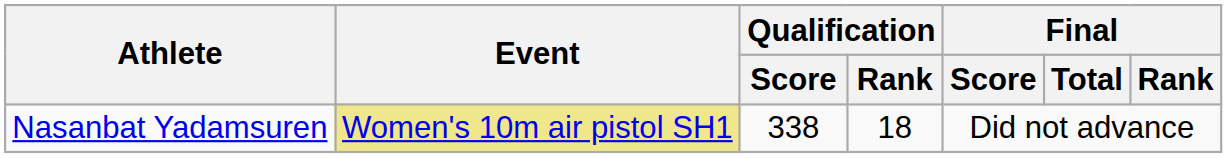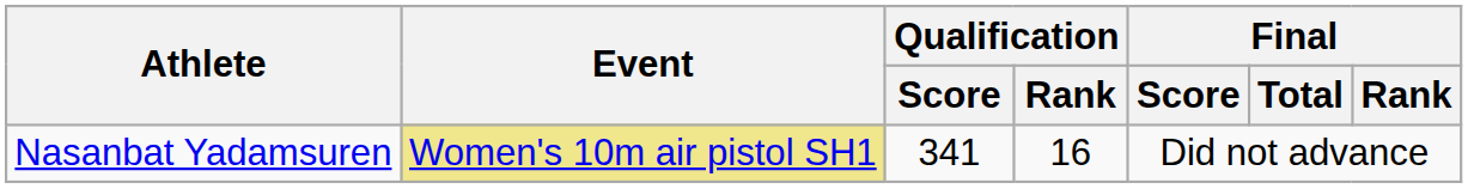Nasanbat Yadamsuren | Qualification / Score: 338 -> 341
Nasanbat Yadamsuren | Qualification / Rank: 18 -> 16
